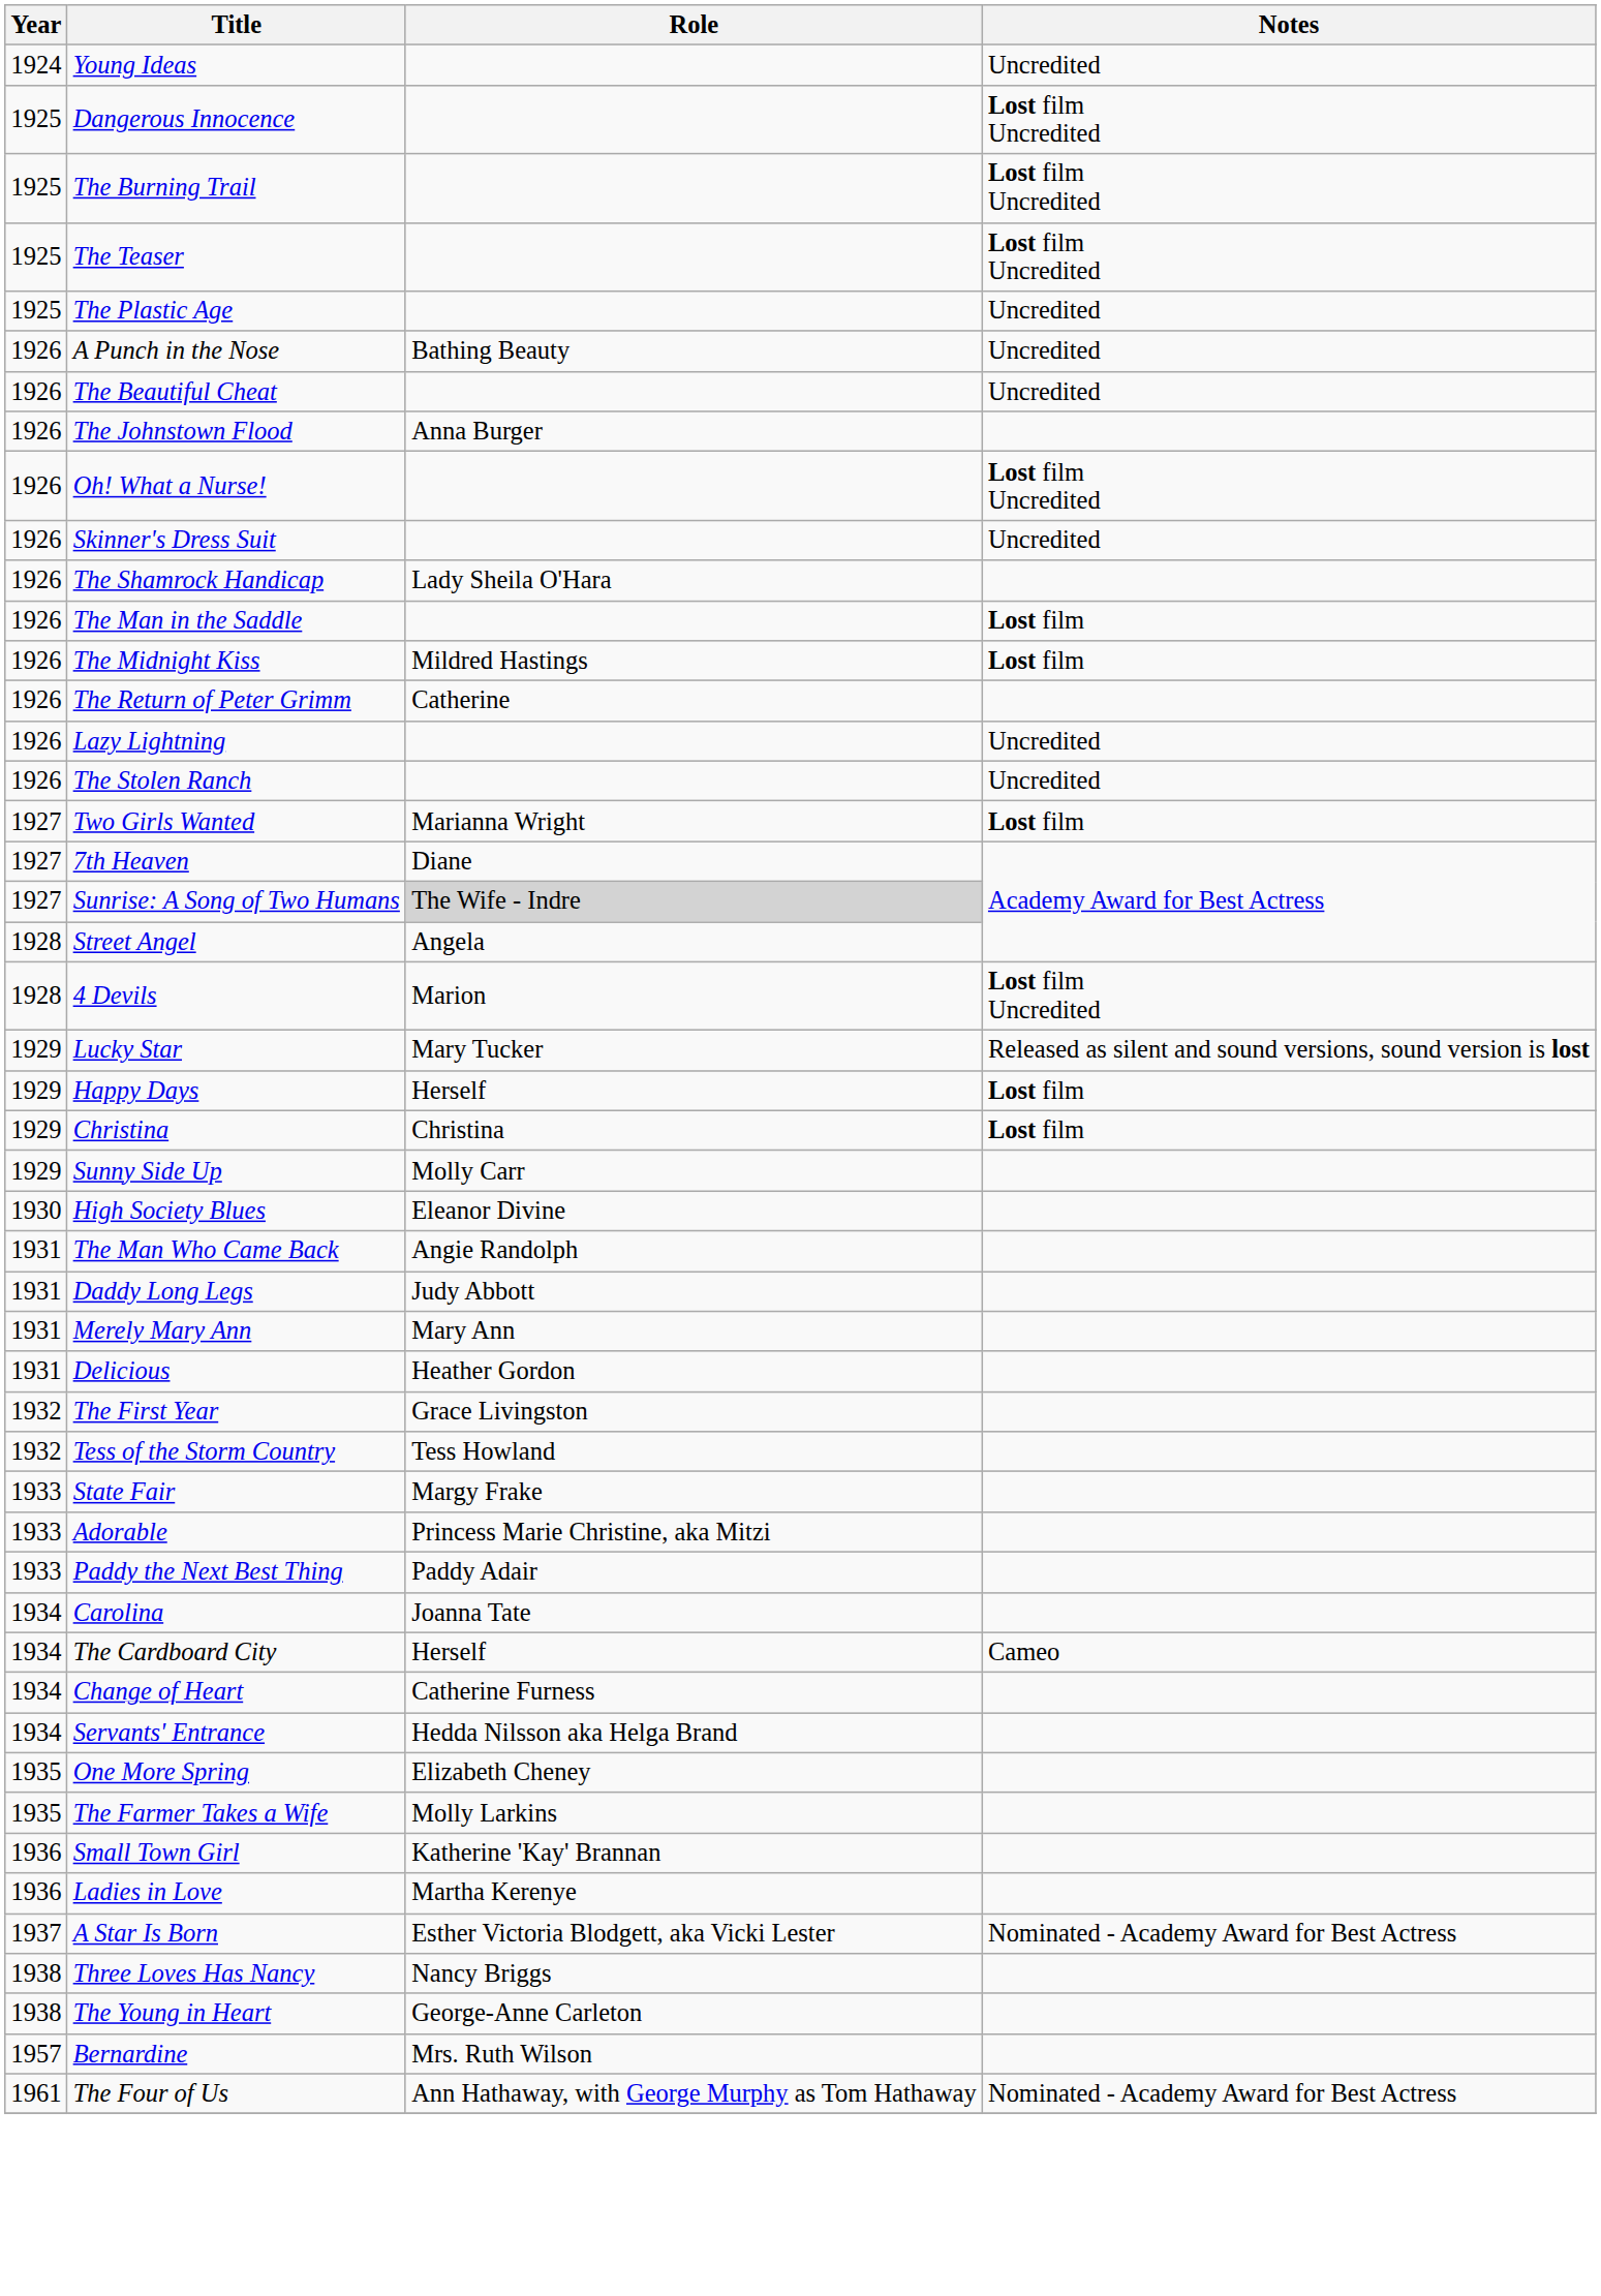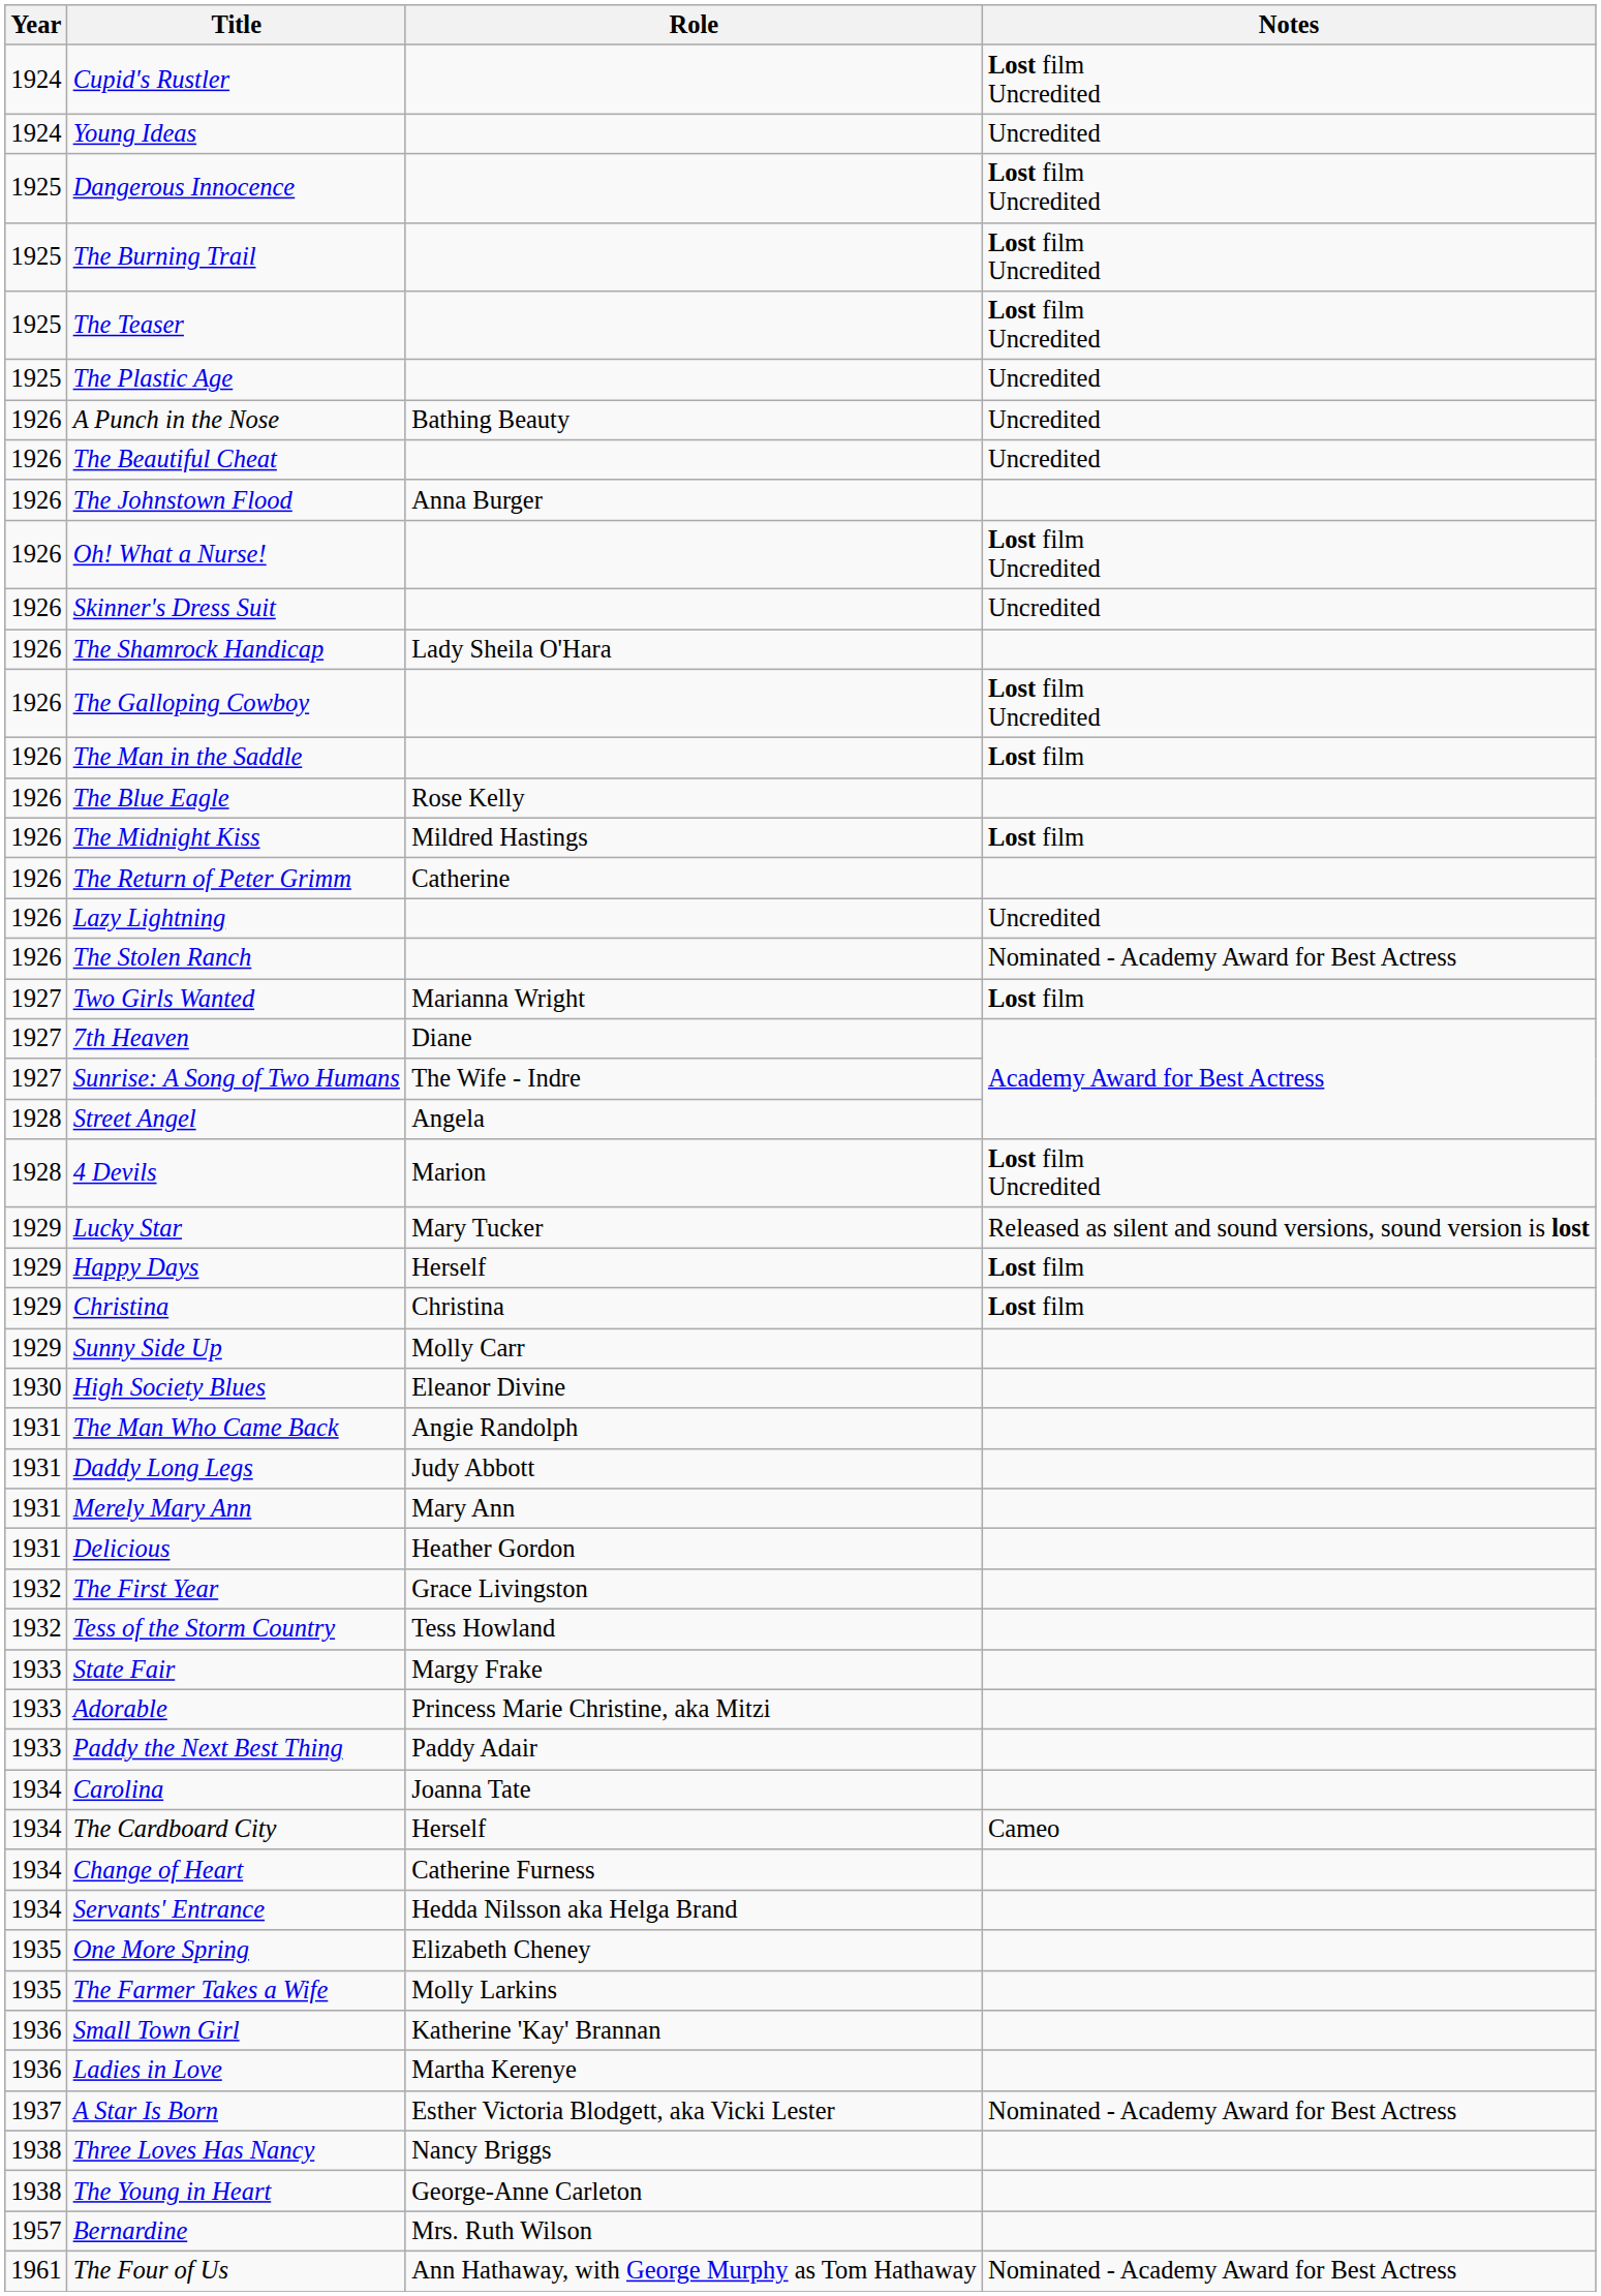+ row: 1924 | Cupid's Rustler | Lost film Uncredited
+ row: 1926 | The Galloping Cowboy | Lost film Uncredited
+ row: 1926 | The Blue Eagle | Rose Kelly
The Stolen Ranch | Notes: Uncredited -> Nominated - Academy Award for Best Actress
Sunrise: A Song of Two Humans | Role: lightgrey background -> no background
